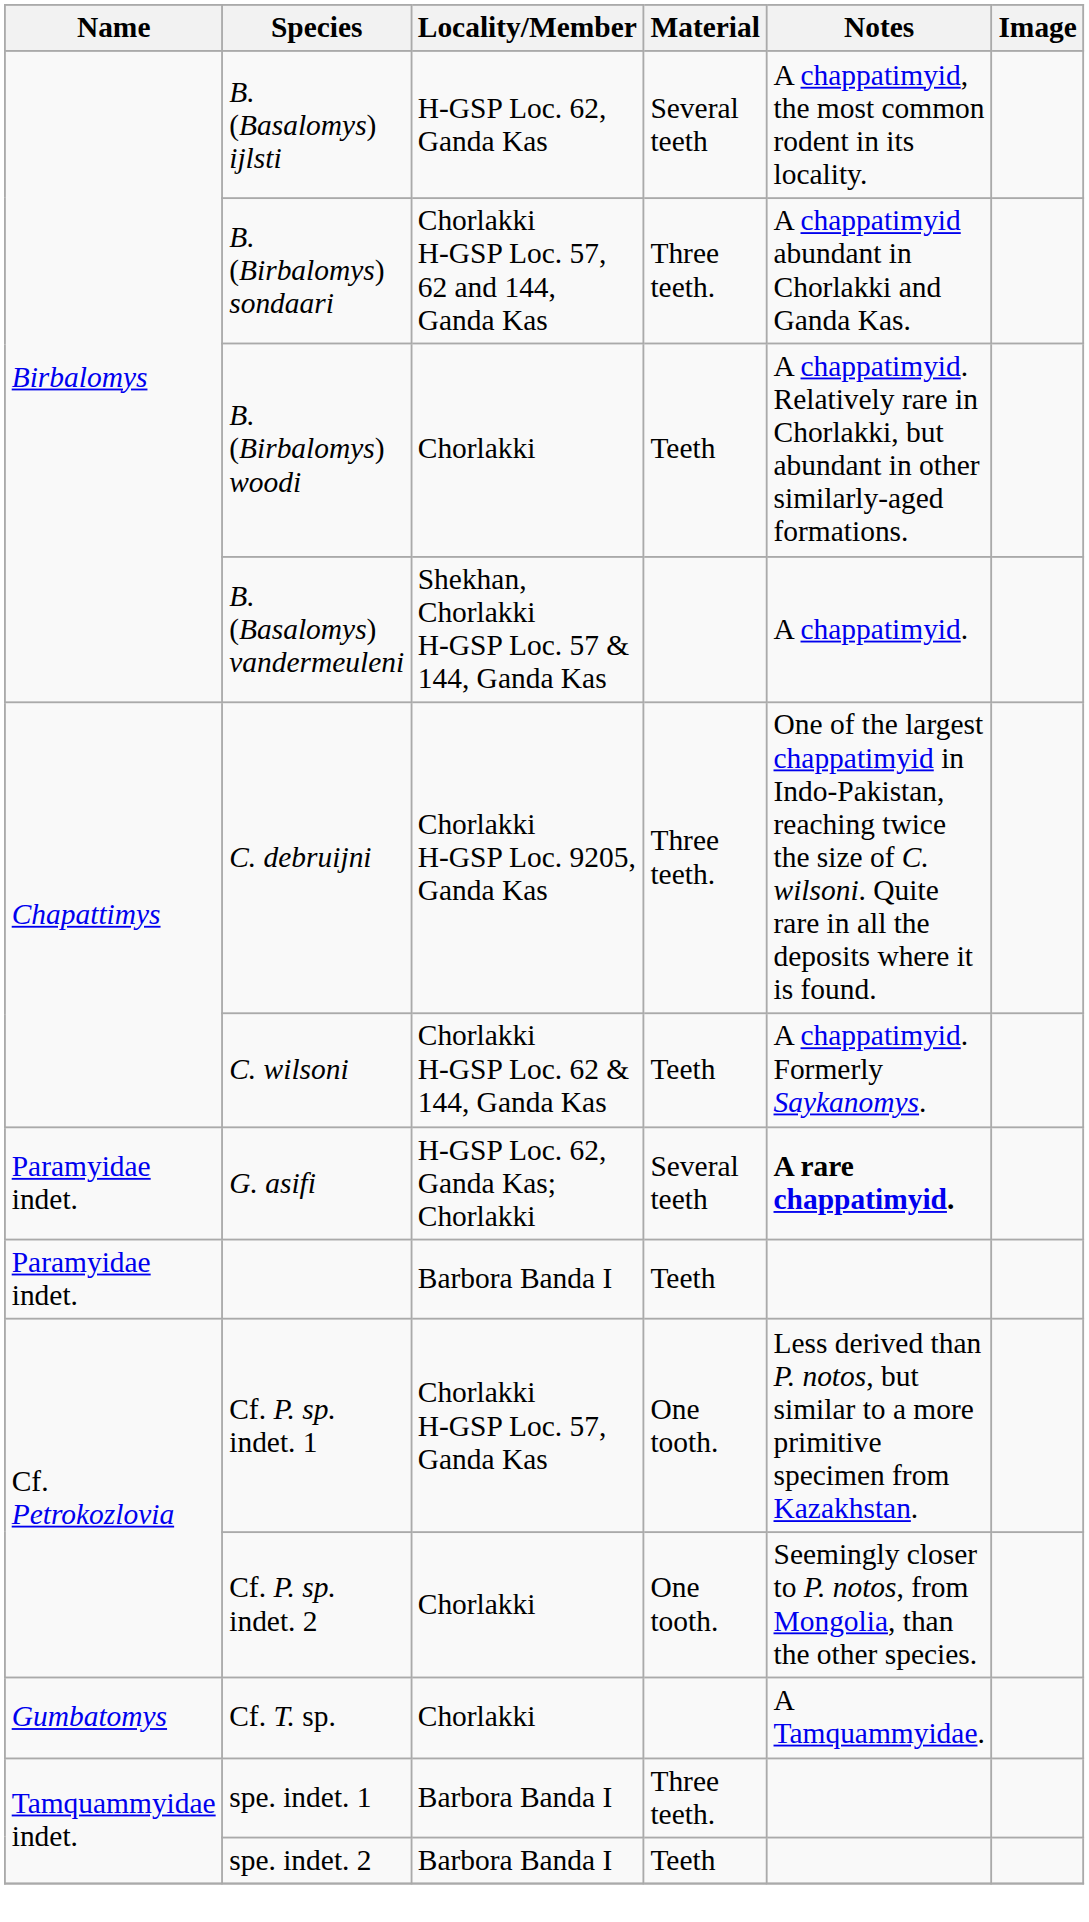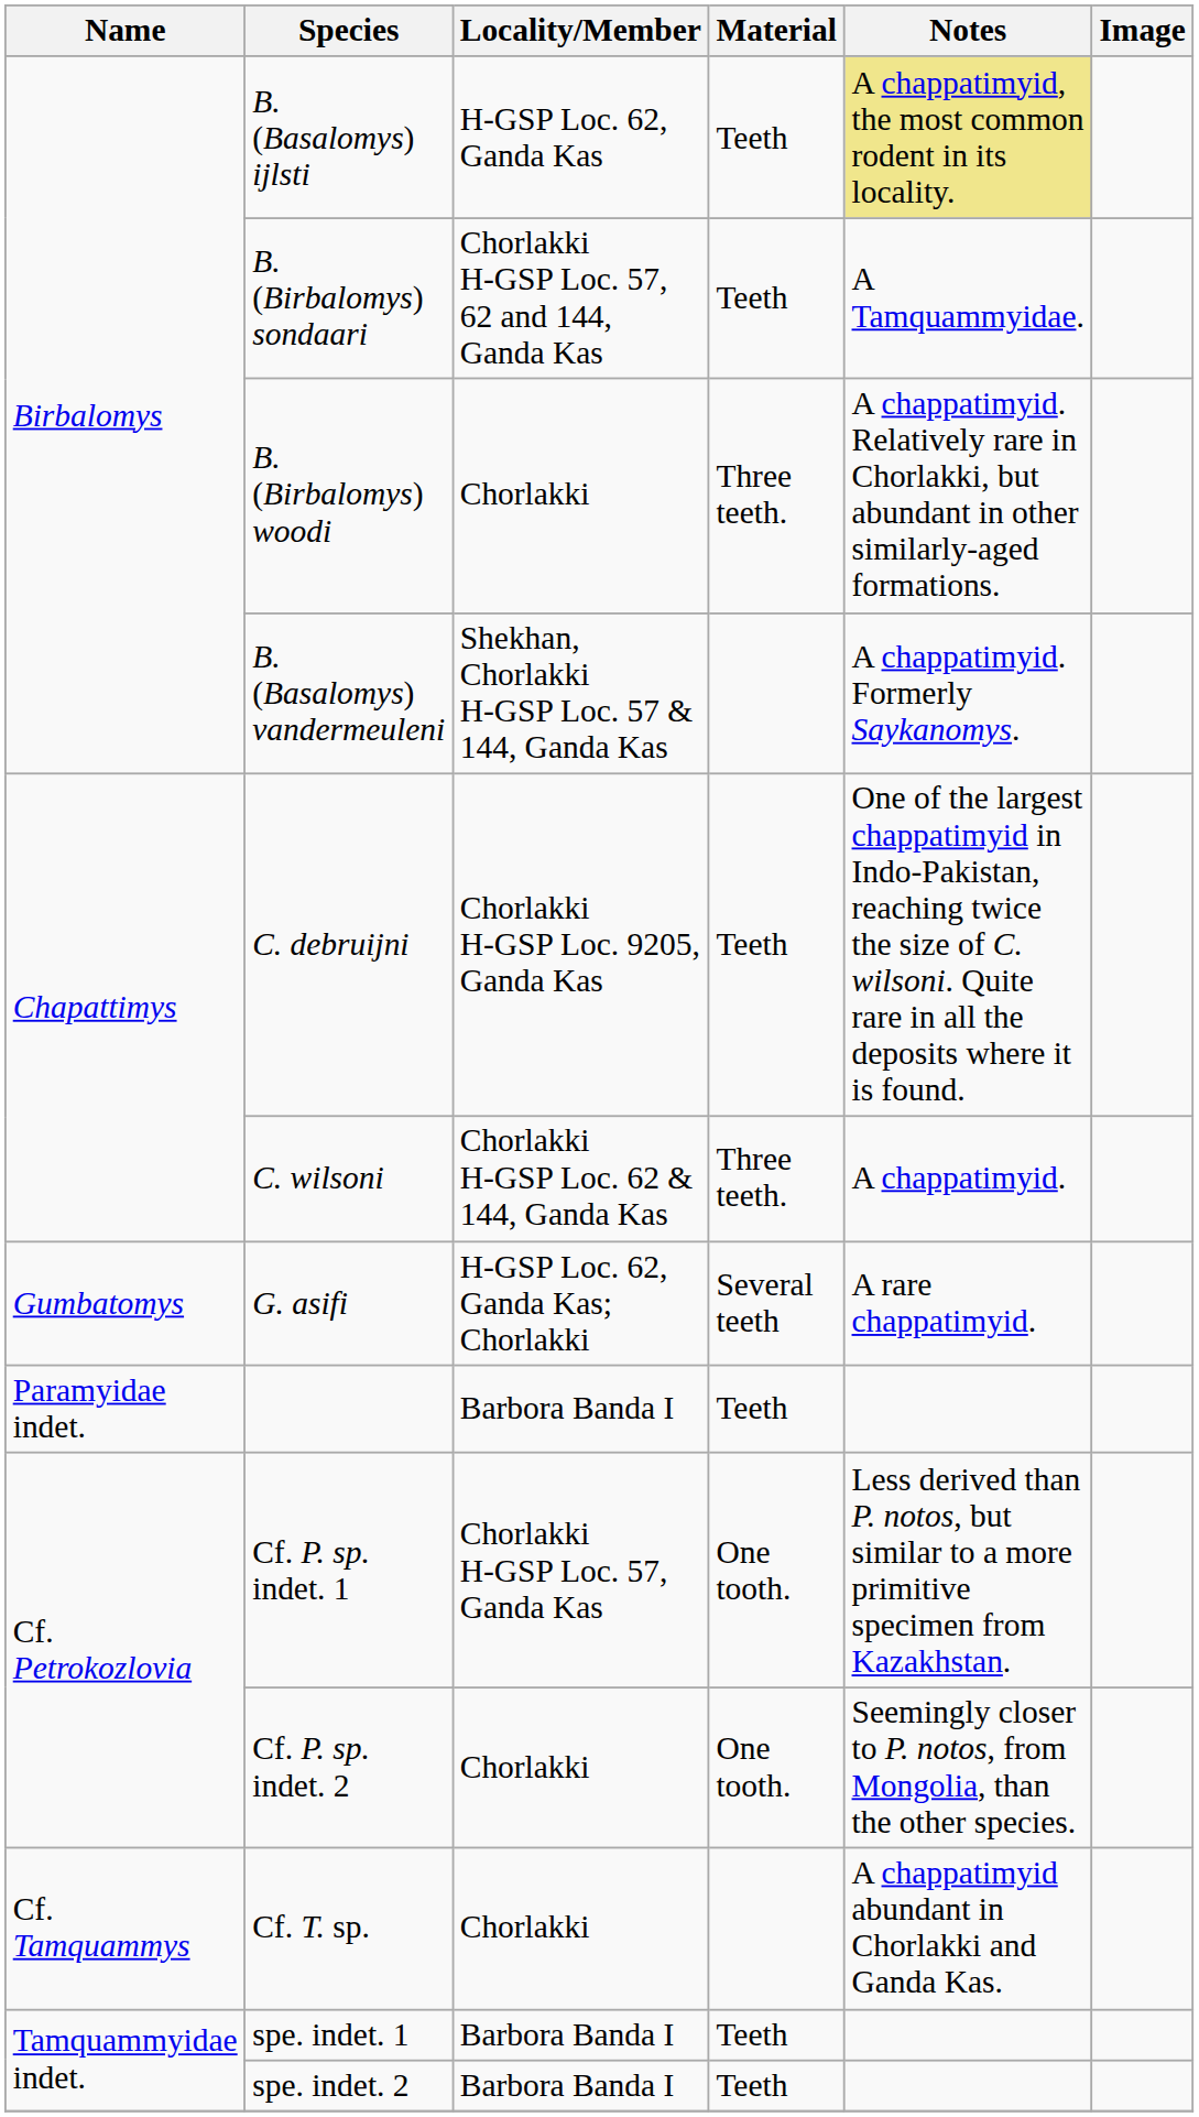B. (Basalomys) ijlsti | Material: Several teeth -> Teeth
B. (Basalomys) ijlsti | Notes: no background -> khaki background
B. (Birbalomys) sondaari | Material: Three teeth. -> Teeth
B. (Birbalomys) sondaari | Notes: A chappatimyid abundant in Chorlakki and Ganda Kas. -> A Tamquammyidae.
B. (Birbalomys) woodi | Material: Teeth -> Three teeth.
B. (Basalomys) vandermeuleni | Notes: A chappatimyid. -> A chappatimyid. Formerly Saykanomys.
C. debruijni | Material: Three teeth. -> Teeth
C. wilsoni | Material: Teeth -> Three teeth.
C. wilsoni | Notes: A chappatimyid. Formerly Saykanomys. -> A chappatimyid.
G. asifi | Name: Paramyidae indet. -> Gumbatomys
G. asifi | Notes: bold -> normal
Cf. T. sp. | Name: Gumbatomys -> Cf. Tamquammys
Cf. T. sp. | Notes: A Tamquammyidae. -> A chappatimyid abundant in Chorlakki and Ganda Kas.
spe. indet. 1 | Material: Three teeth. -> Teeth
